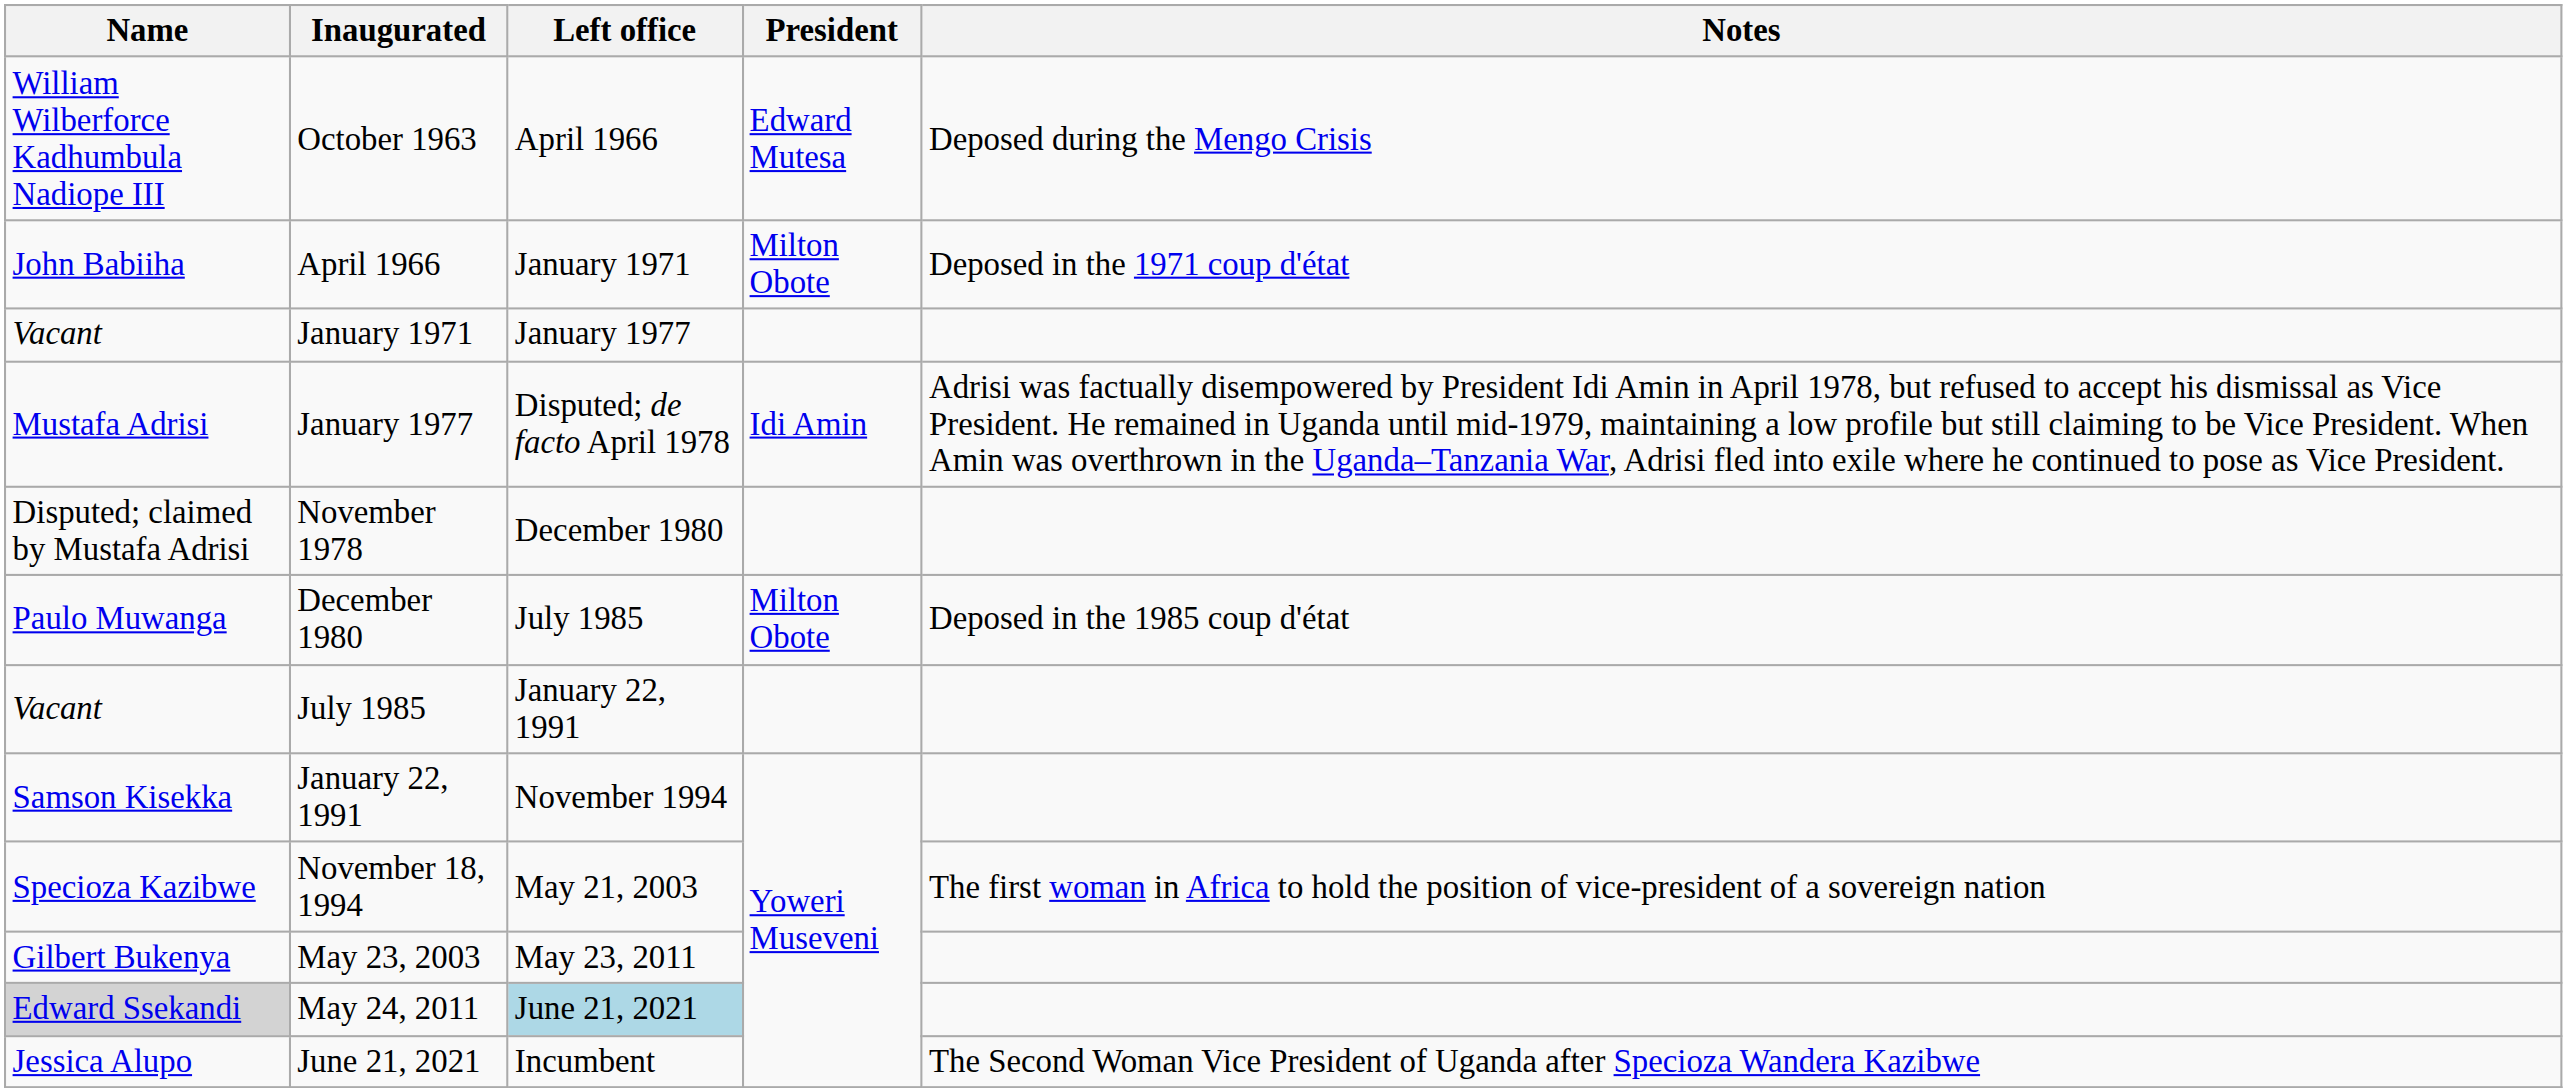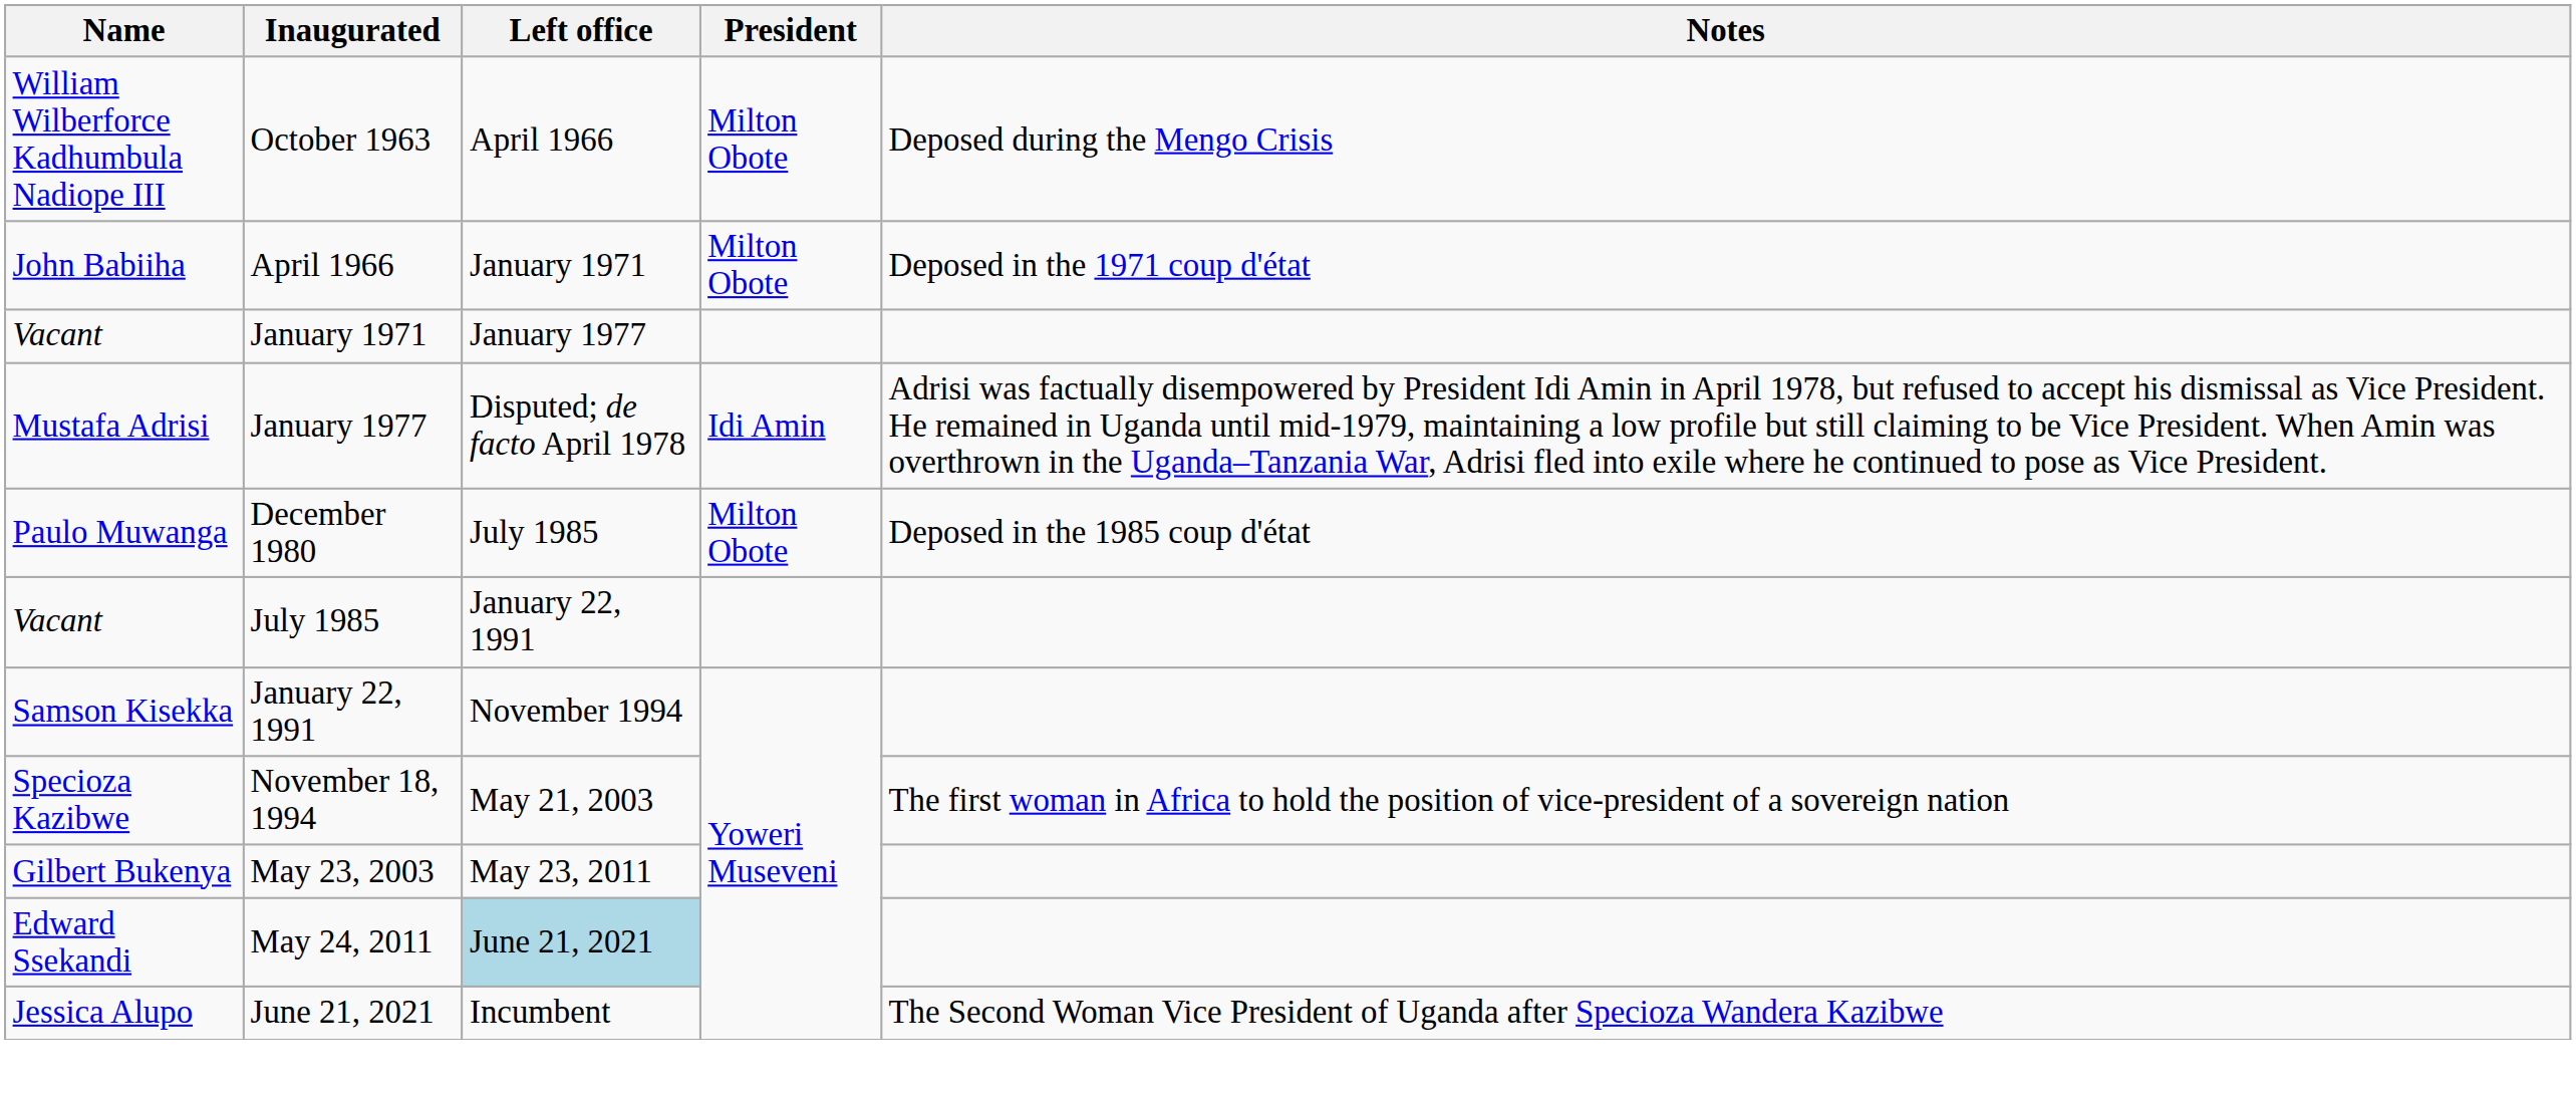October 1963 | President: Edward Mutesa -> Milton Obote
- row: Disputed; claimed by Mustafa Adrisi | November 1978 | December 1980
May 24, 2011 | Name: lightgrey background -> no background
